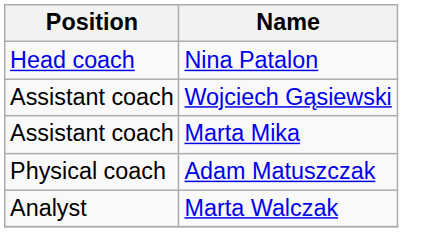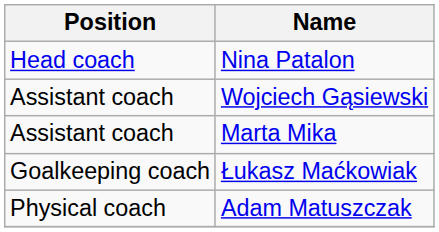+ row: Goalkeeping coach | Łukasz Maćkowiak
- row: Analyst | Marta Walczak
